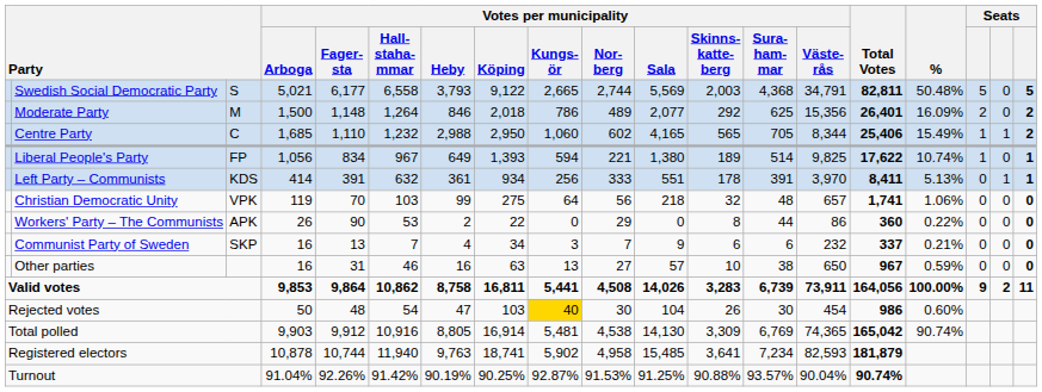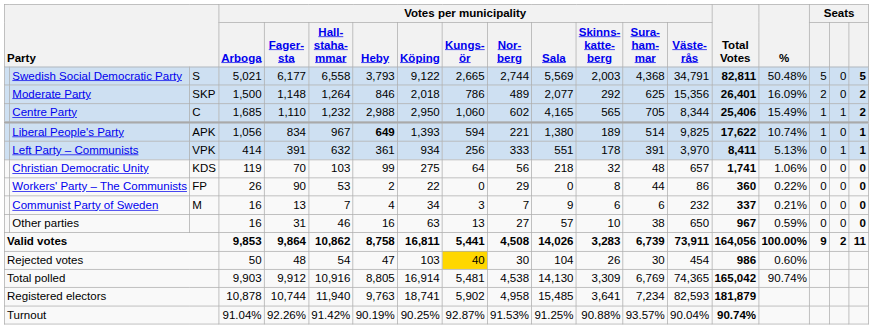Moderate Party | column 3: M -> SKP
Liberal People's Party | column 3: FP -> APK
Liberal People's Party | Votes per municipality / Heby: normal -> bold
Left Party – Communists | column 3: KDS -> VPK
Christian Democratic Unity | column 3: VPK -> KDS
Workers' Party – The Communists | column 3: APK -> FP
Communist Party of Sweden | column 3: SKP -> M
